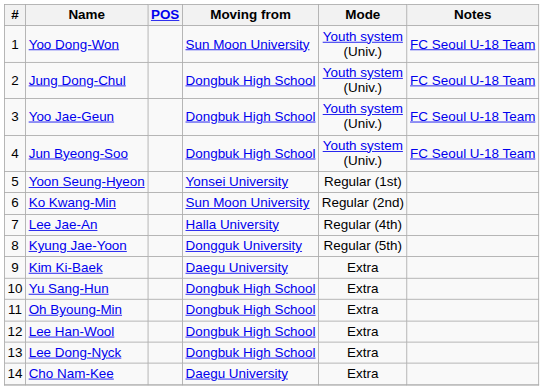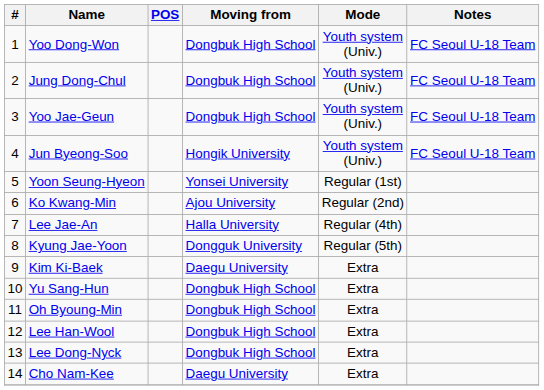Yoo Dong-Won | Moving from: Sun Moon University -> Dongbuk High School
Jun Byeong-Soo | Moving from: Dongbuk High School -> Hongik University
Ko Kwang-Min | Moving from: Sun Moon University -> Ajou University
